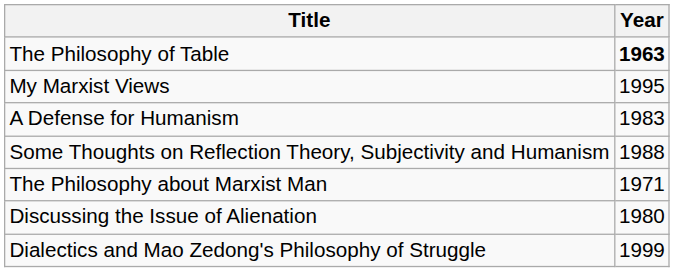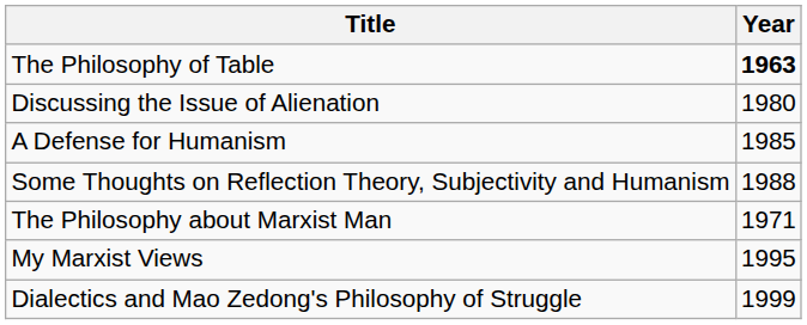rows swapped: Discussing the Issue of Alienation <-> My Marxist Views
A Defense for Humanism | Year: 1983 -> 1985
